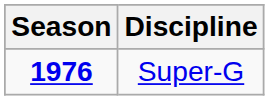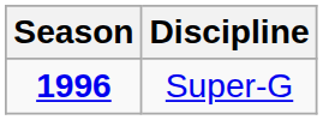Super-G | Season: 1976 -> 1996
